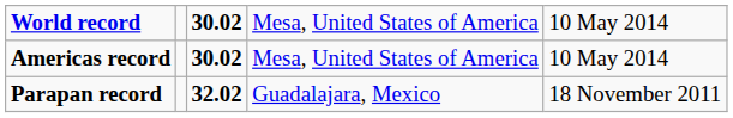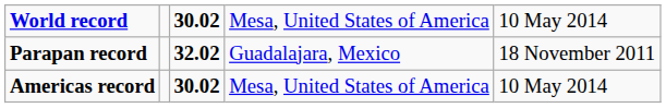rows swapped: Americas record <-> Parapan record
